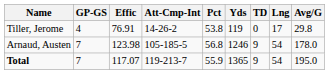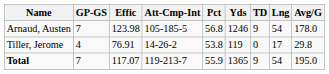rows swapped: Arnaud, Austen <-> Tiller, Jerome
